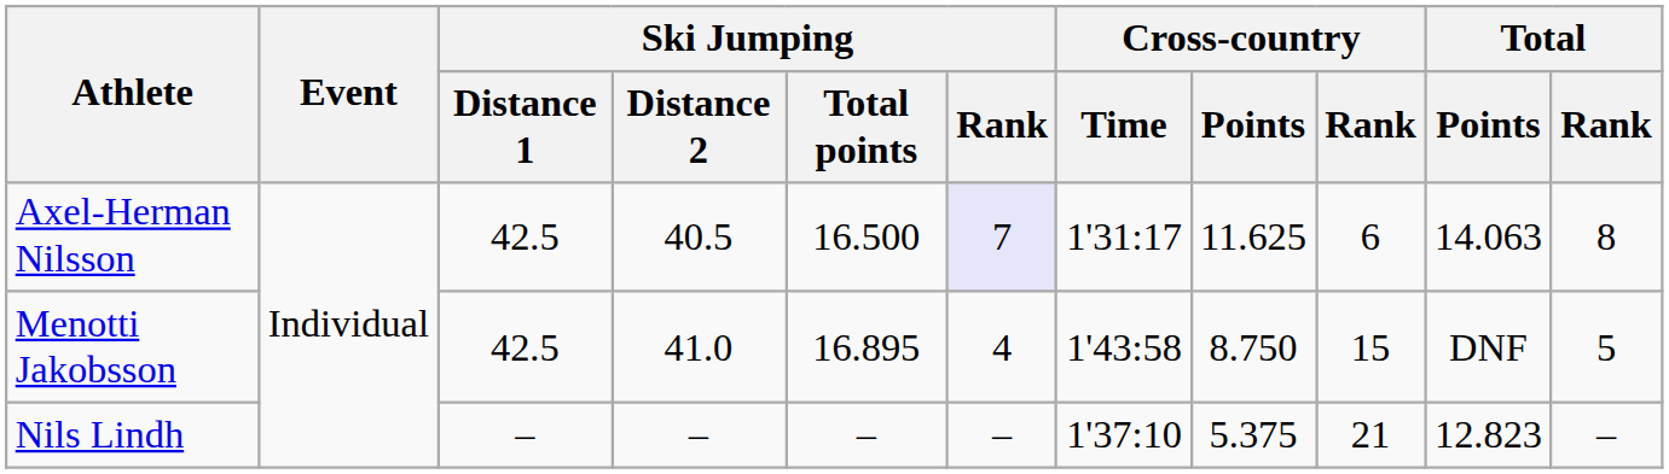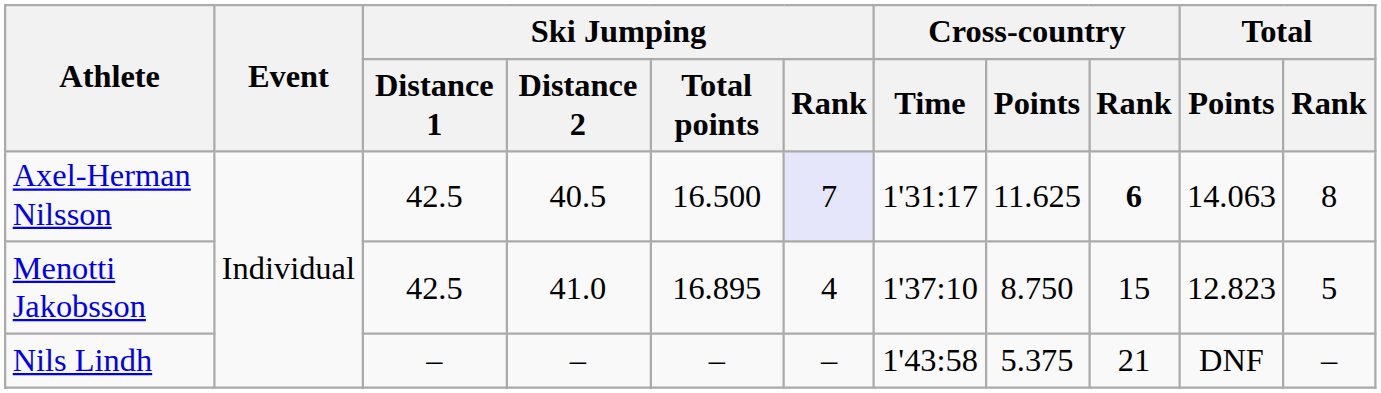Axel-Herman Nilsson | Cross-country / Rank: normal -> bold
Menotti Jakobsson | Cross-country / Time: 1'43:58 -> 1'37:10
Menotti Jakobsson | Total / Points: DNF -> 12.823
Nils Lindh | Cross-country / Time: 1'37:10 -> 1'43:58
Nils Lindh | Total / Points: 12.823 -> DNF
